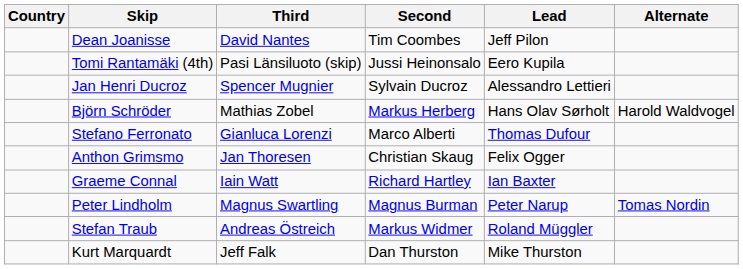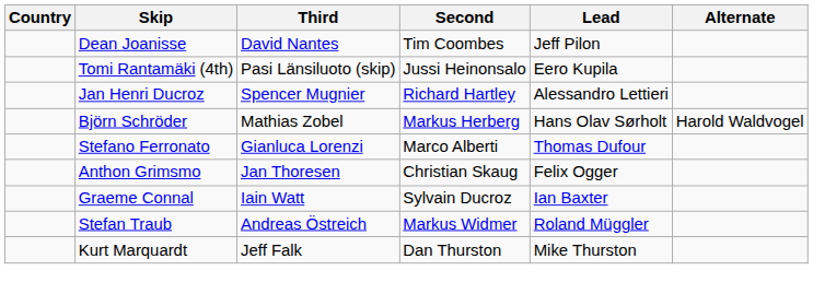Jan Henri Ducroz | Second: Sylvain Ducroz -> Richard Hartley
Graeme Connal | Second: Richard Hartley -> Sylvain Ducroz
- row: Peter Lindholm | Magnus Swartling | Magnus Burman | Peter Narup | Tomas Nordin
